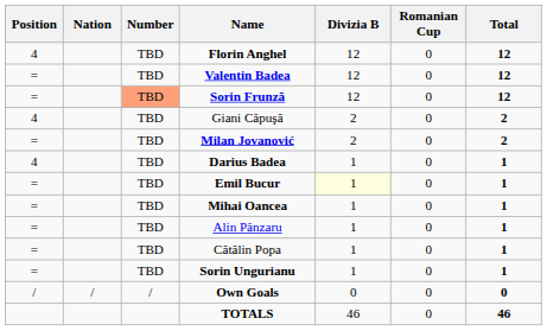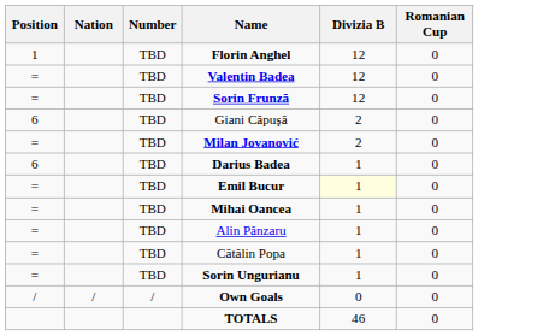- column: Total | 12 | 12 | 12 | 2 | 2 | 1 | 1 | 1 | 1 | 1 | 1 | 0 | 46
Florin Anghel | Position: 4 -> 1
Sorin Frunză | Number: lightsalmon background -> no background
Giani Căpuşă | Position: 4 -> 6
Darius Badea | Position: 4 -> 6
